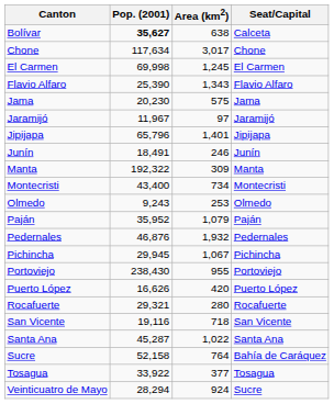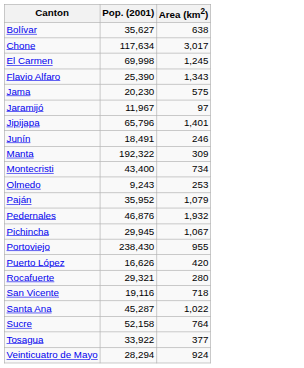- column: Seat/Capital | Calceta | Chone | El Carmen | Flavio Alfaro | Jama | Jaramijó | Jipijapa | Junín | Manta | Montecristi | Olmedo | Paján | Pedernales | Pichincha | Portoviejo | Puerto López | Rocafuerte | San Vicente | Santa Ana | Bahía de Caráquez | Tosagua | Sucre
Bolívar | Pop. (2001): bold -> normal
